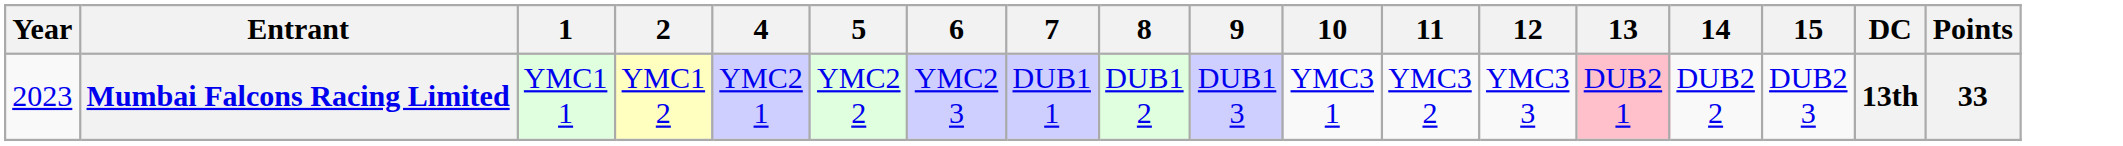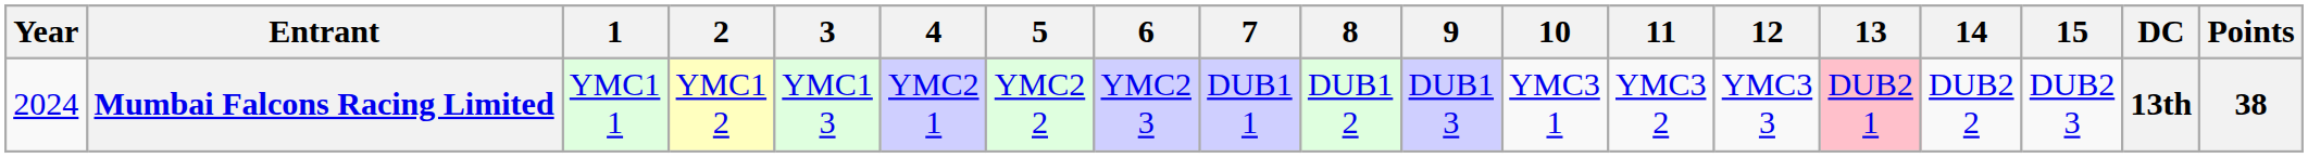+ column: 3 | YMC1 3
Mumbai Falcons Racing Limited | Year: 2023 -> 2024
Mumbai Falcons Racing Limited | Points: 33 -> 38
